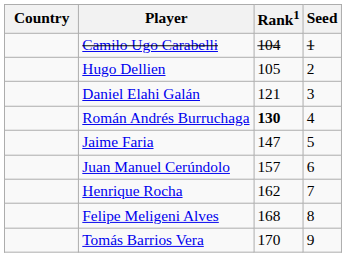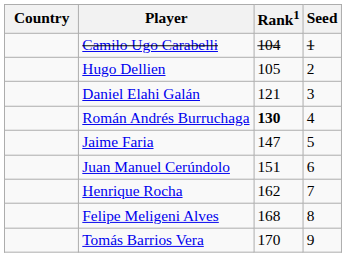Juan Manuel Cerúndolo | Rank1: 157 -> 151
